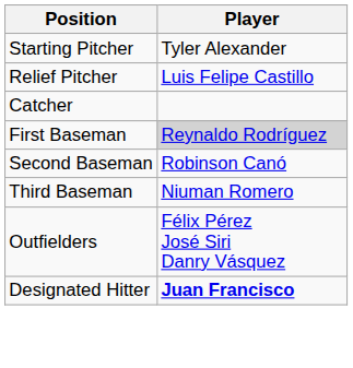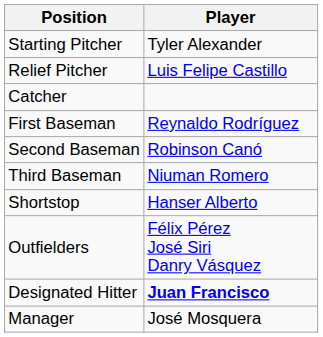First Baseman | Player: lightgrey background -> no background
+ row: Shortstop | Hanser Alberto
+ row: Manager | José Mosquera
